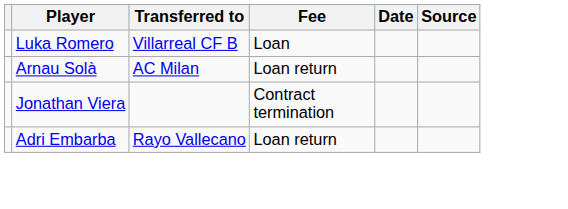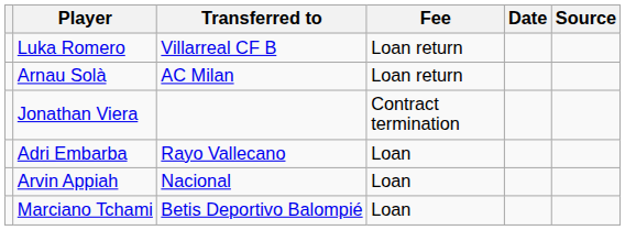Luka Romero | Fee: Loan -> Loan return
Adri Embarba | Fee: Loan return -> Loan
+ row: Arvin Appiah | Nacional | Loan
+ row: Marciano Tchami | Betis Deportivo Balompié | Loan
